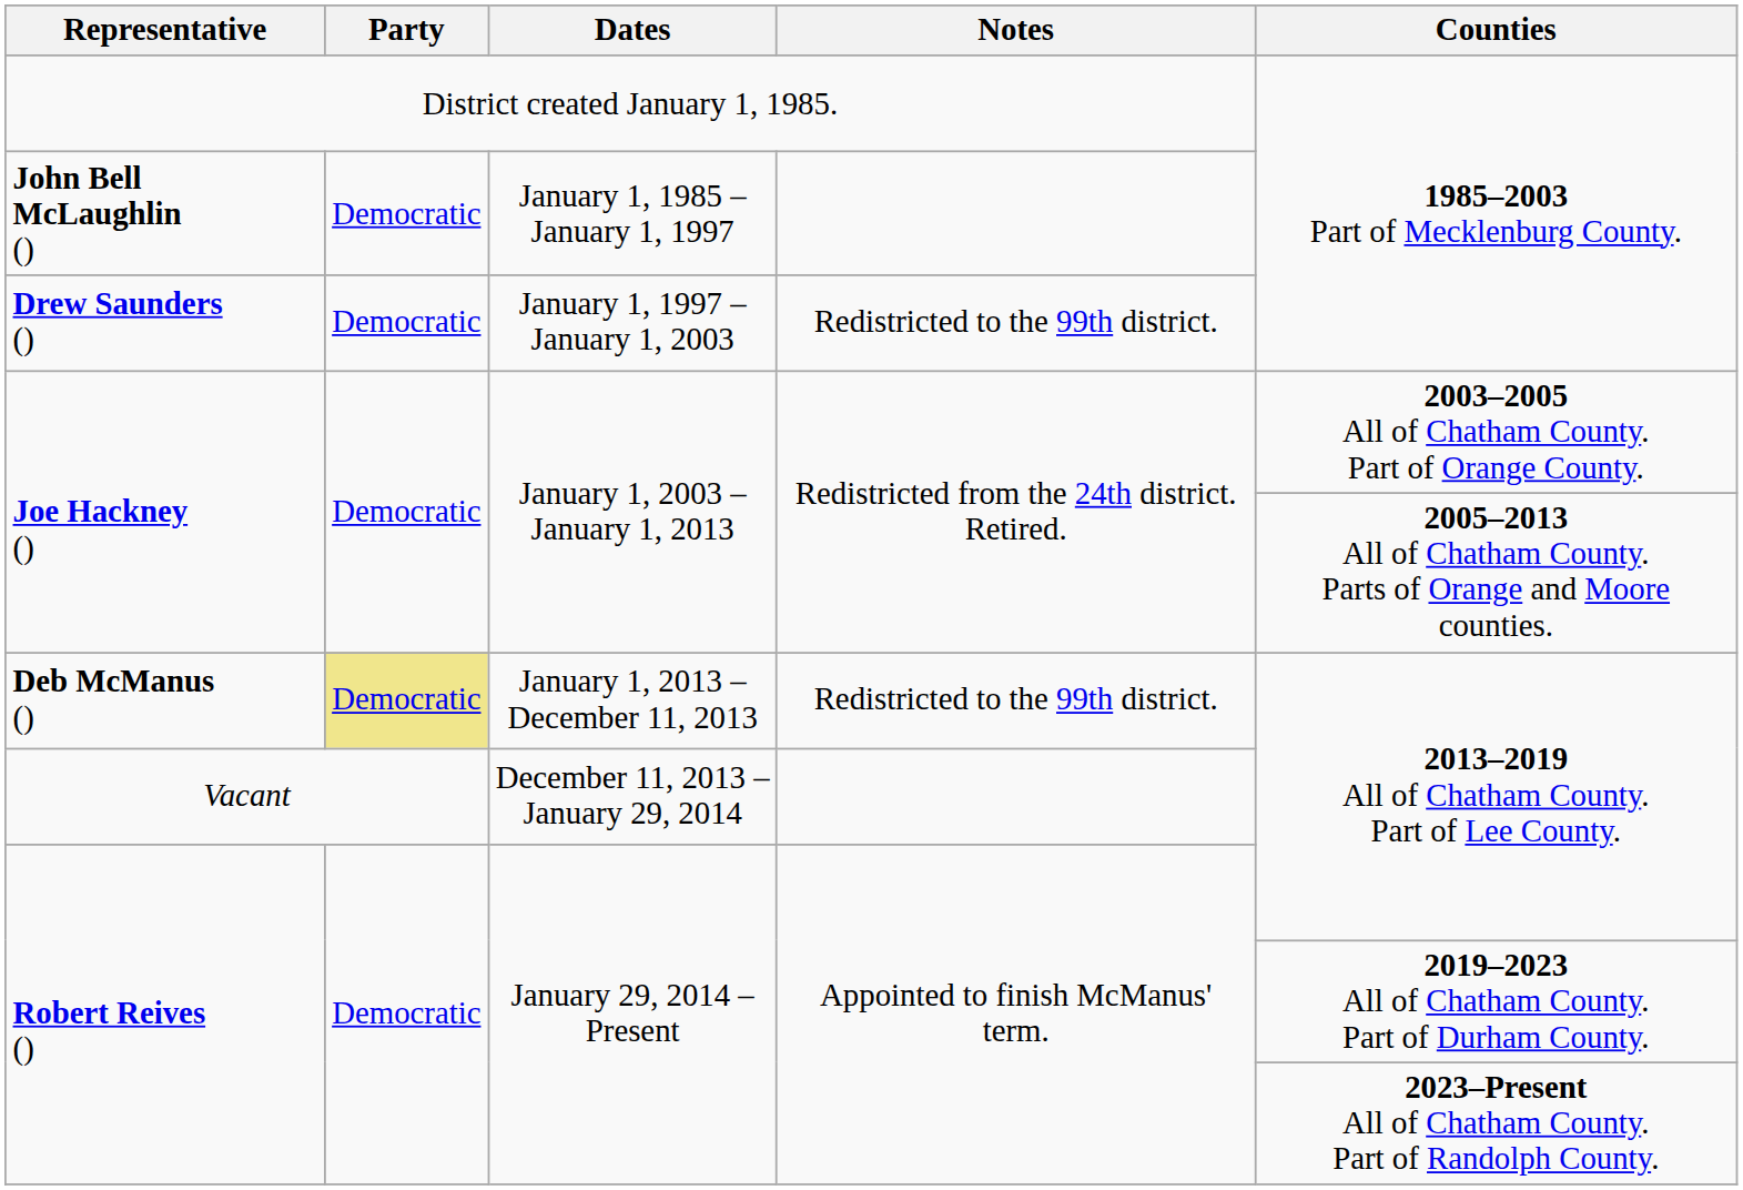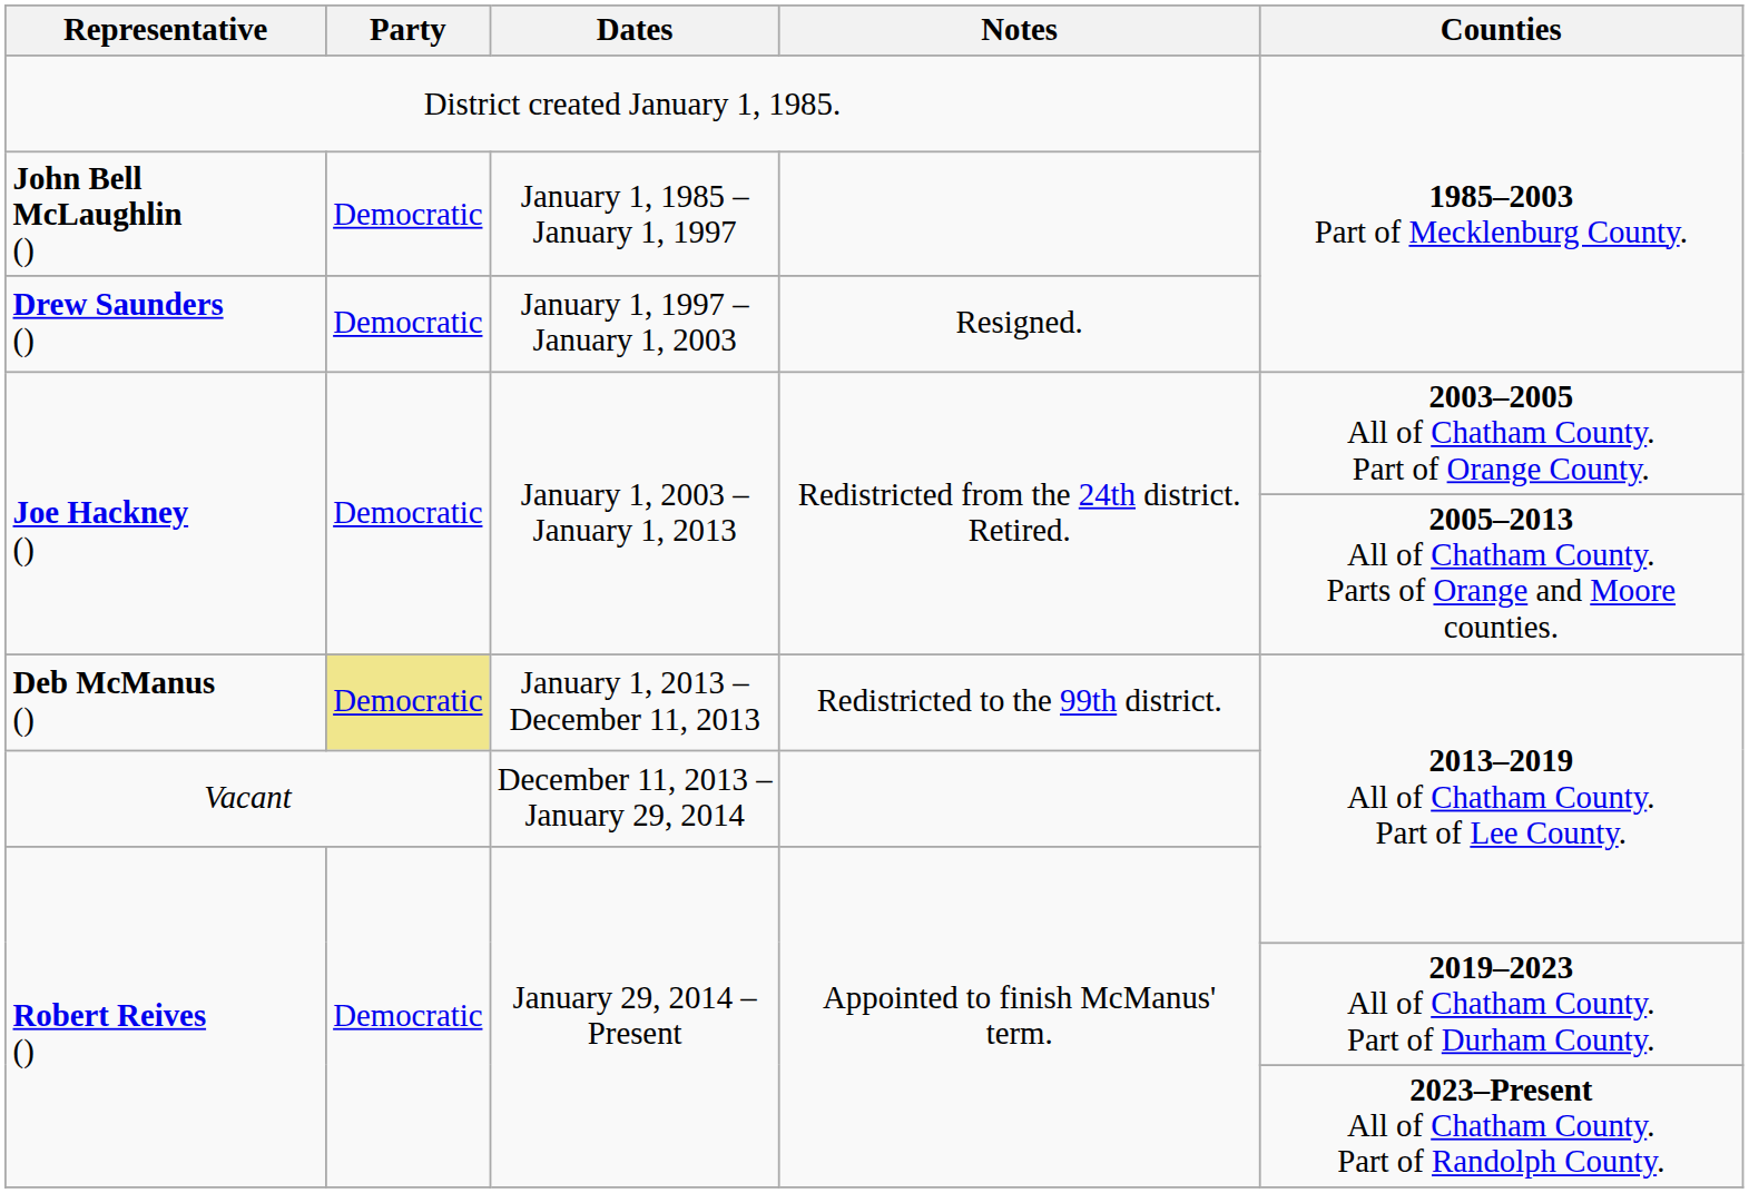Drew Saunders () | Notes: Redistricted to the 99th district. -> Resigned.
